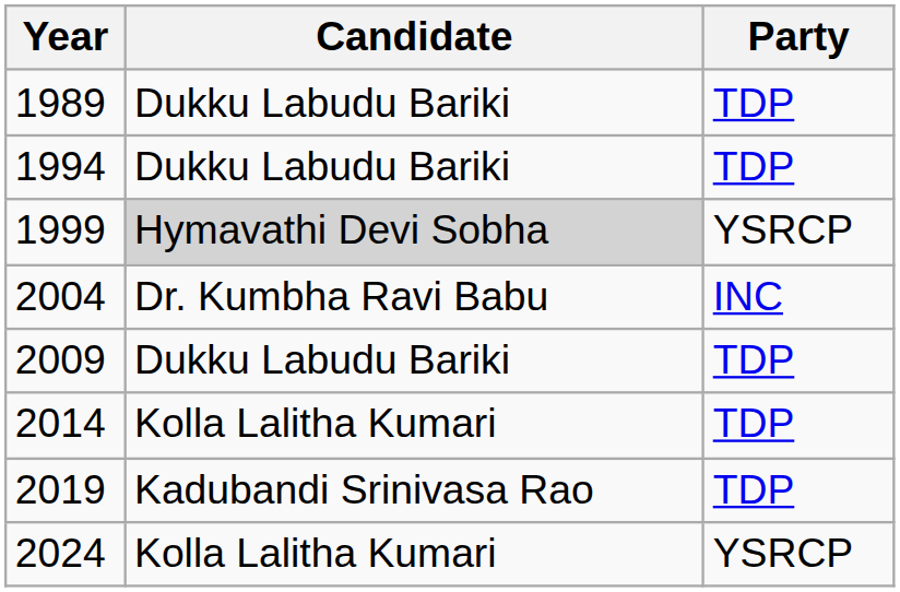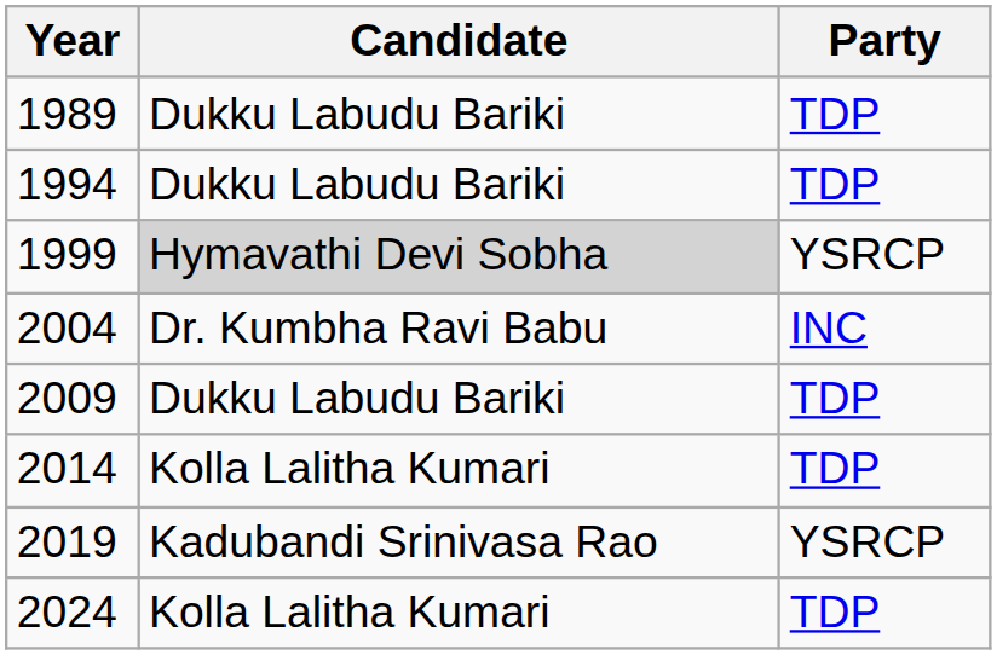2019 | Party: TDP -> YSRCP
2024 | Party: YSRCP -> TDP
